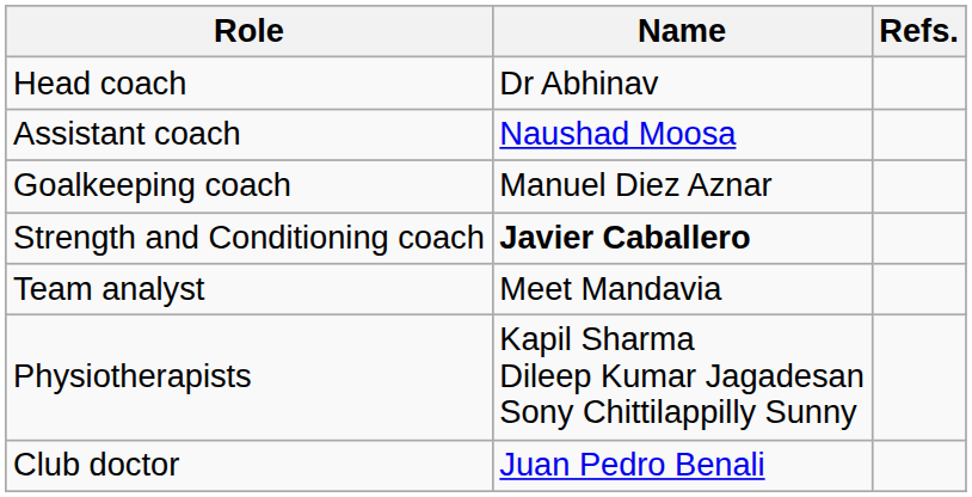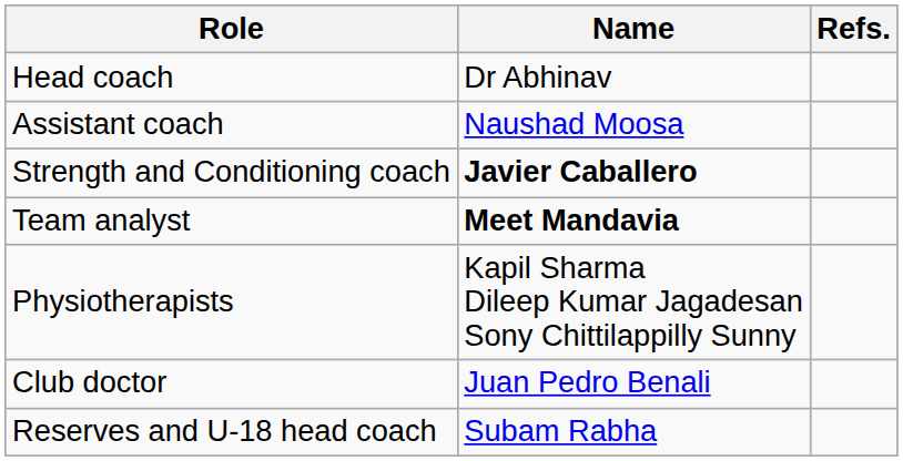- row: Goalkeeping coach | Manuel Diez Aznar
Team analyst | Name: normal -> bold
+ row: Reserves and U-18 head coach | Subam Rabha
